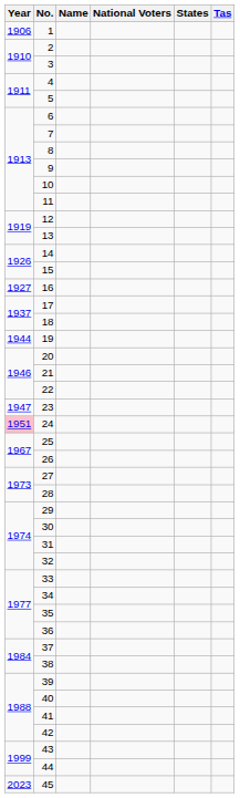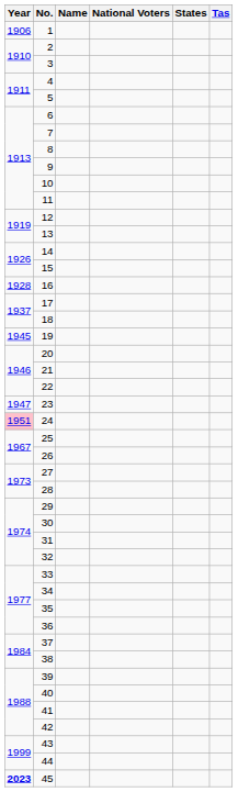16 | Year: 1927 -> 1928
19 | Year: 1944 -> 1945
45 | Year: normal -> bold
